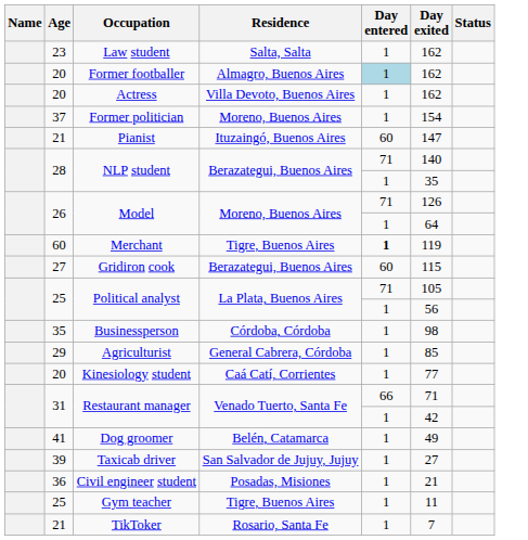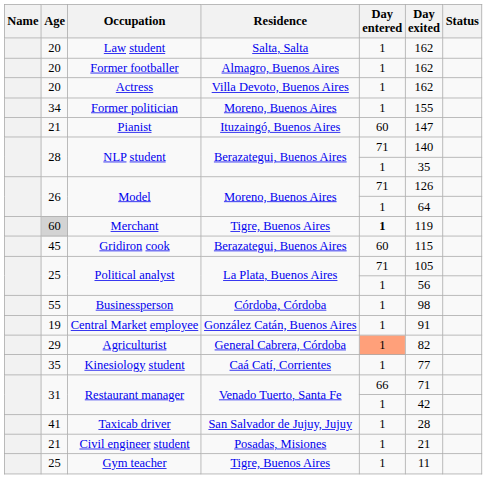Law student | Age: 23 -> 20
Former footballer | Day entered: lightblue background -> no background
Former politician | Age: 37 -> 34
Former politician | Day exited: 154 -> 155
Merchant | Age: no background -> lightgrey background
Gridiron cook | Age: 27 -> 45
Businessperson | Age: 35 -> 55
+ row: 19 | Central Market employee | González Catán, Buenos Aires | 1 | 91
Agriculturist | Day entered: no background -> lightsalmon background
Agriculturist | Day exited: 85 -> 82
Kinesiology student | Age: 20 -> 35
- row: 41 | Dog groomer | Belén, Catamarca | 1 | 49
Taxicab driver | Age: 39 -> 41
Taxicab driver | Day exited: 27 -> 28
Civil engineer student | Age: 36 -> 21
- row: 21 | TikToker | Rosario, Santa Fe | 1 | 7
